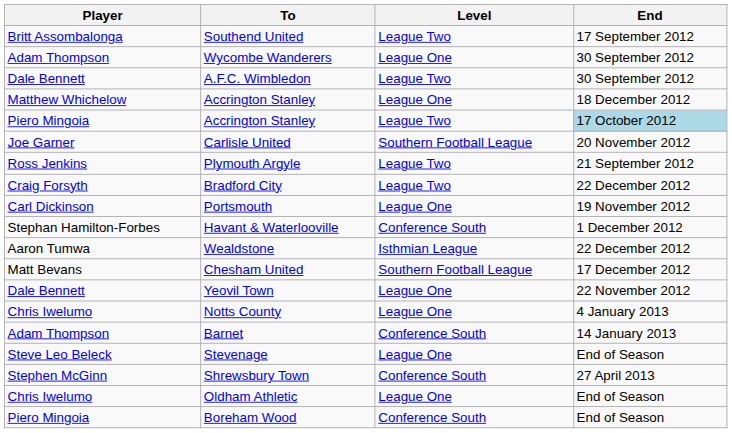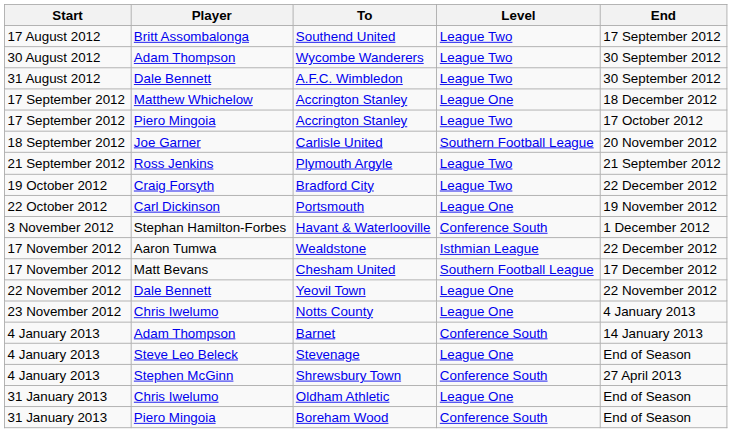+ column: Start | 17 August 2012 | 30 August 2012 | 31 August 2012 | 17 September 2012 | 17 September 2012 | 18 September 2012 | 21 September 2012 | 19 October 2012 | 22 October 2012 | 3 November 2012 | 17 November 2012 | 17 November 2012 | 22 November 2012 | 23 November 2012 | 4 January 2013 | 4 January 2013 | 4 January 2013 | 31 January 2013 | 31 January 2013
Wycombe Wanderers | Level: League One -> League Two
Piero Mingoia / Accrington Stanley | End: lightblue background -> no background
